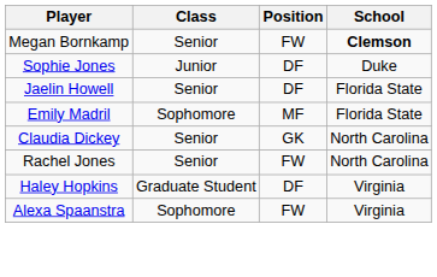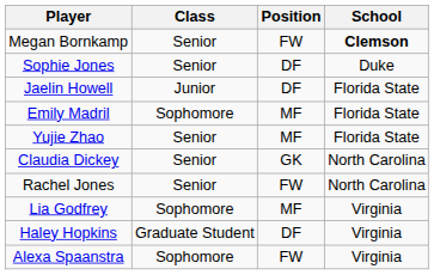Sophie Jones | Class: Junior -> Senior
Jaelin Howell | Class: Senior -> Junior
+ row: Yujie Zhao | Senior | MF | Florida State
+ row: Lia Godfrey | Sophomore | MF | Virginia
